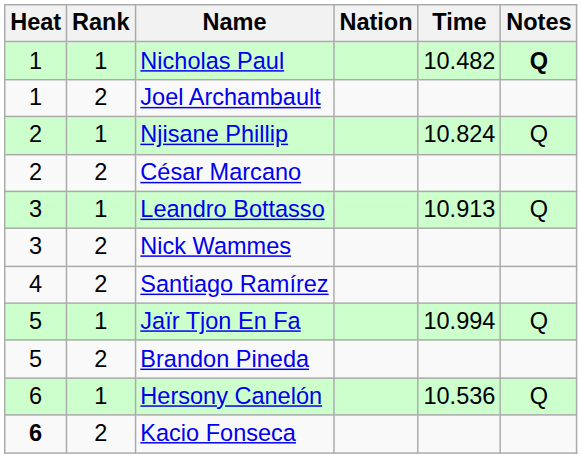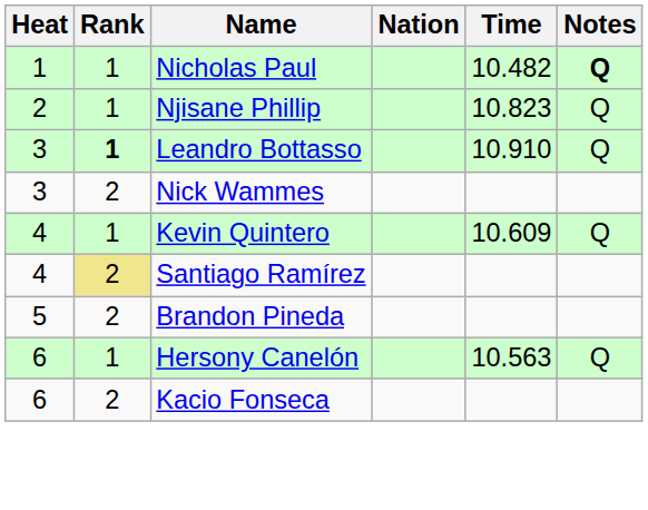- row: 1 | 2 | Joel Archambault
Njisane Phillip | Time: 10.824 -> 10.823
- row: 2 | 2 | César Marcano
Leandro Bottasso | Rank: normal -> bold
Leandro Bottasso | Time: 10.913 -> 10.910
+ row: 4 | 1 | Kevin Quintero | 10.609 | Q
Santiago Ramírez | Rank: no background -> khaki background
- row: 5 | 1 | Jaïr Tjon En Fa | 10.994 | Q
Hersony Canelón | Time: 10.536 -> 10.563
Kacio Fonseca | Heat: bold -> normal
